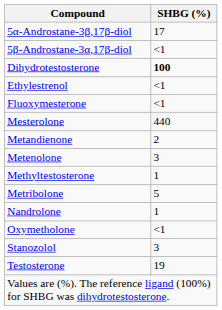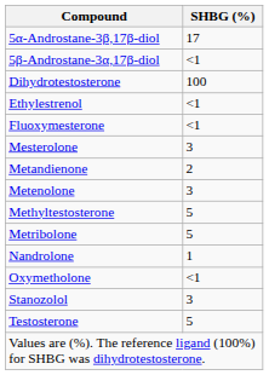Dihydrotestosterone | SHBG (%): bold -> normal
Mesterolone | SHBG (%): 440 -> 3
Methyltestosterone | SHBG (%): 1 -> 5
Testosterone | SHBG (%): 19 -> 5
